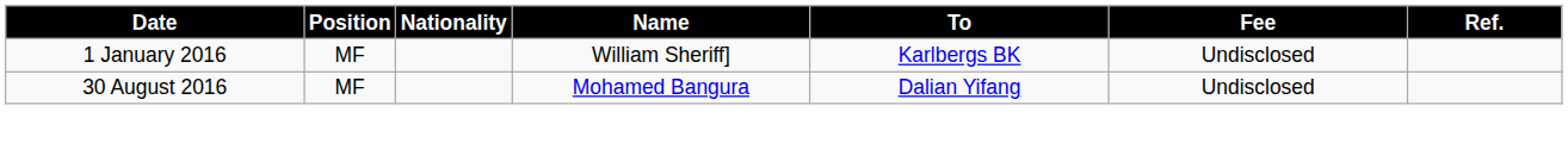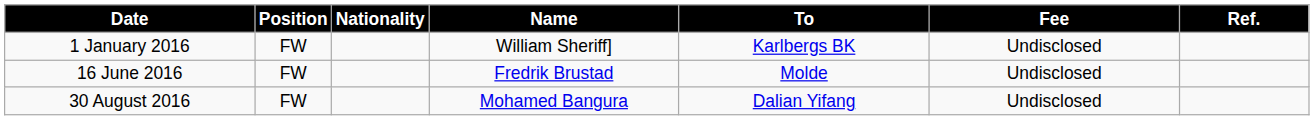1 January 2016 | Position: MF -> FW
+ row: 16 June 2016 | FW | Fredrik Brustad | Molde | Undisclosed
30 August 2016 | Position: MF -> FW
